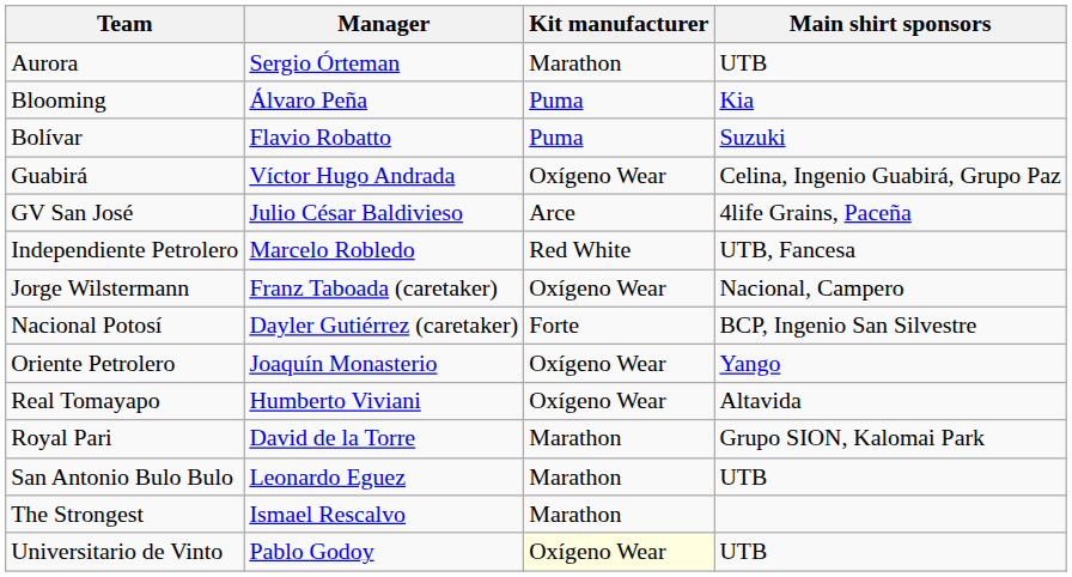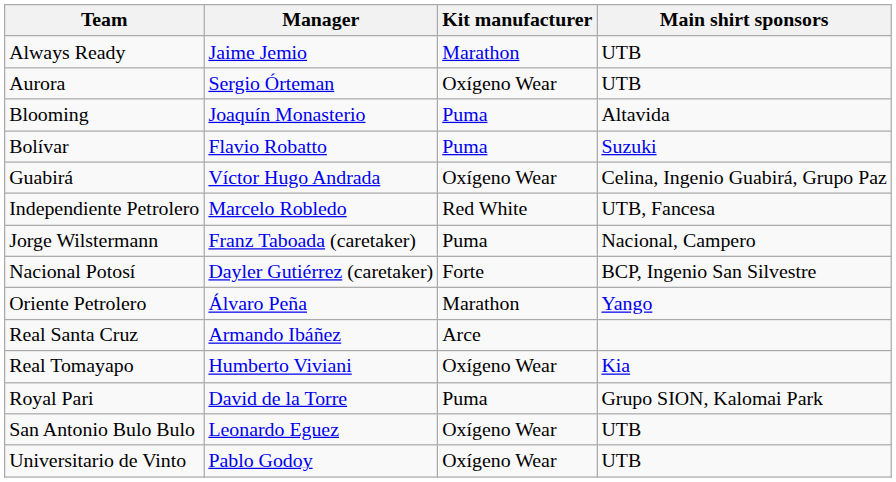+ row: Always Ready | Jaime Jemio | Marathon | UTB
Aurora | Kit manufacturer: Marathon -> Oxígeno Wear
Blooming | Manager: Álvaro Peña -> Joaquín Monasterio
Blooming | Main shirt sponsors: Kia -> Altavida
- row: GV San José | Julio César Baldivieso | Arce | 4life Grains, Paceña
Jorge Wilstermann | Kit manufacturer: Oxígeno Wear -> Puma
Oriente Petrolero | Manager: Joaquín Monasterio -> Álvaro Peña
Oriente Petrolero | Kit manufacturer: Oxígeno Wear -> Marathon
+ row: Real Santa Cruz | Armando Ibáñez | Arce
Real Tomayapo | Main shirt sponsors: Altavida -> Kia
Royal Pari | Kit manufacturer: Marathon -> Puma
San Antonio Bulo Bulo | Kit manufacturer: Marathon -> Oxígeno Wear
- row: The Strongest | Ismael Rescalvo | Marathon
Universitario de Vinto | Kit manufacturer: lightyellow background -> no background
